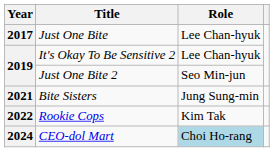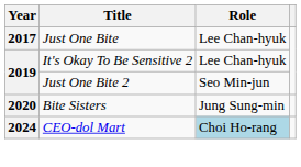Bite Sisters | Year: 2021 -> 2020
- row: 2022 | Rookie Cops | Kim Tak
